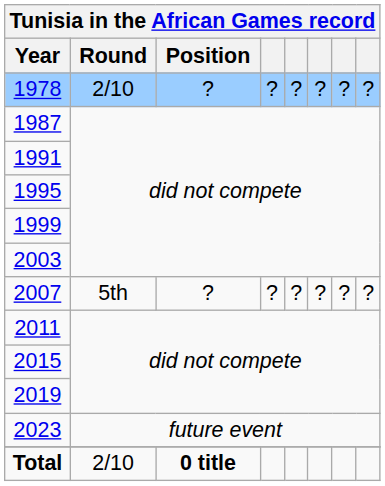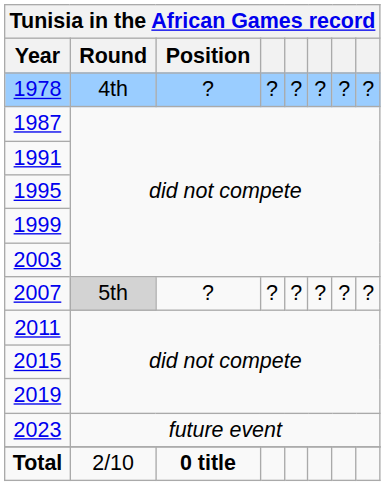1978 | Tunisia in the African Games record / Round: 2/10 -> 4th
2007 | Tunisia in the African Games record / Round: no background -> lightgrey background
